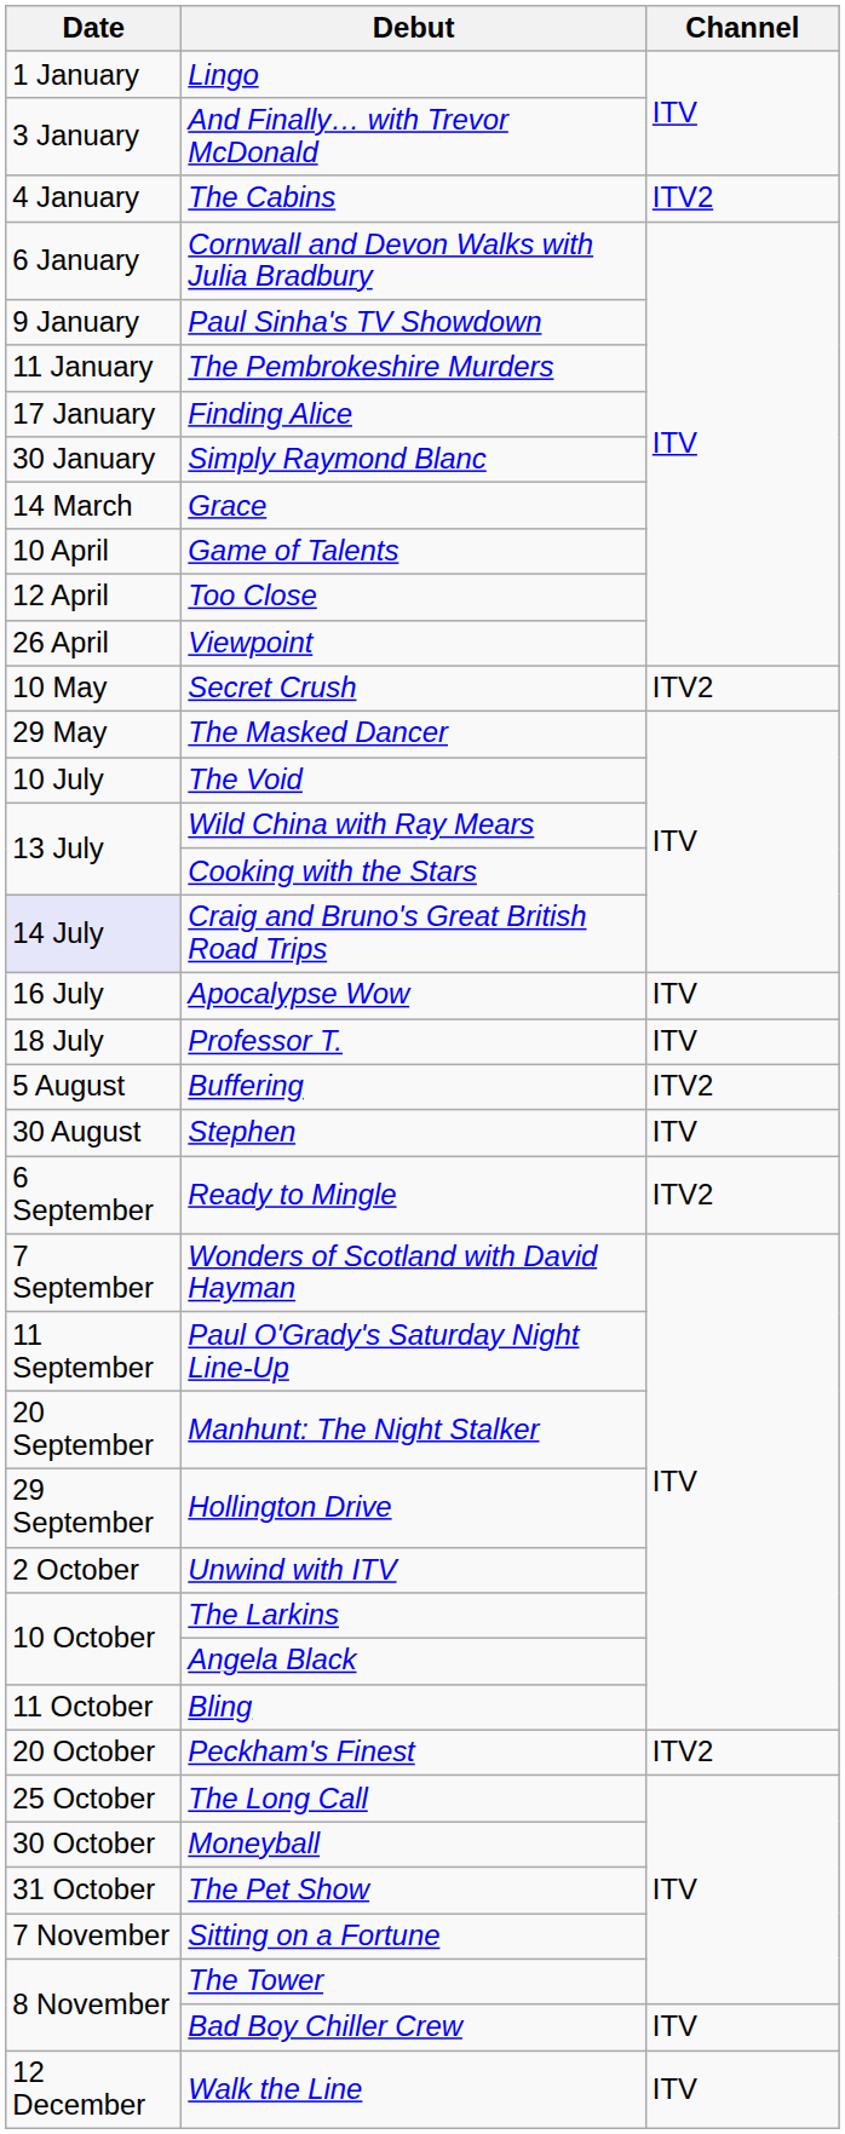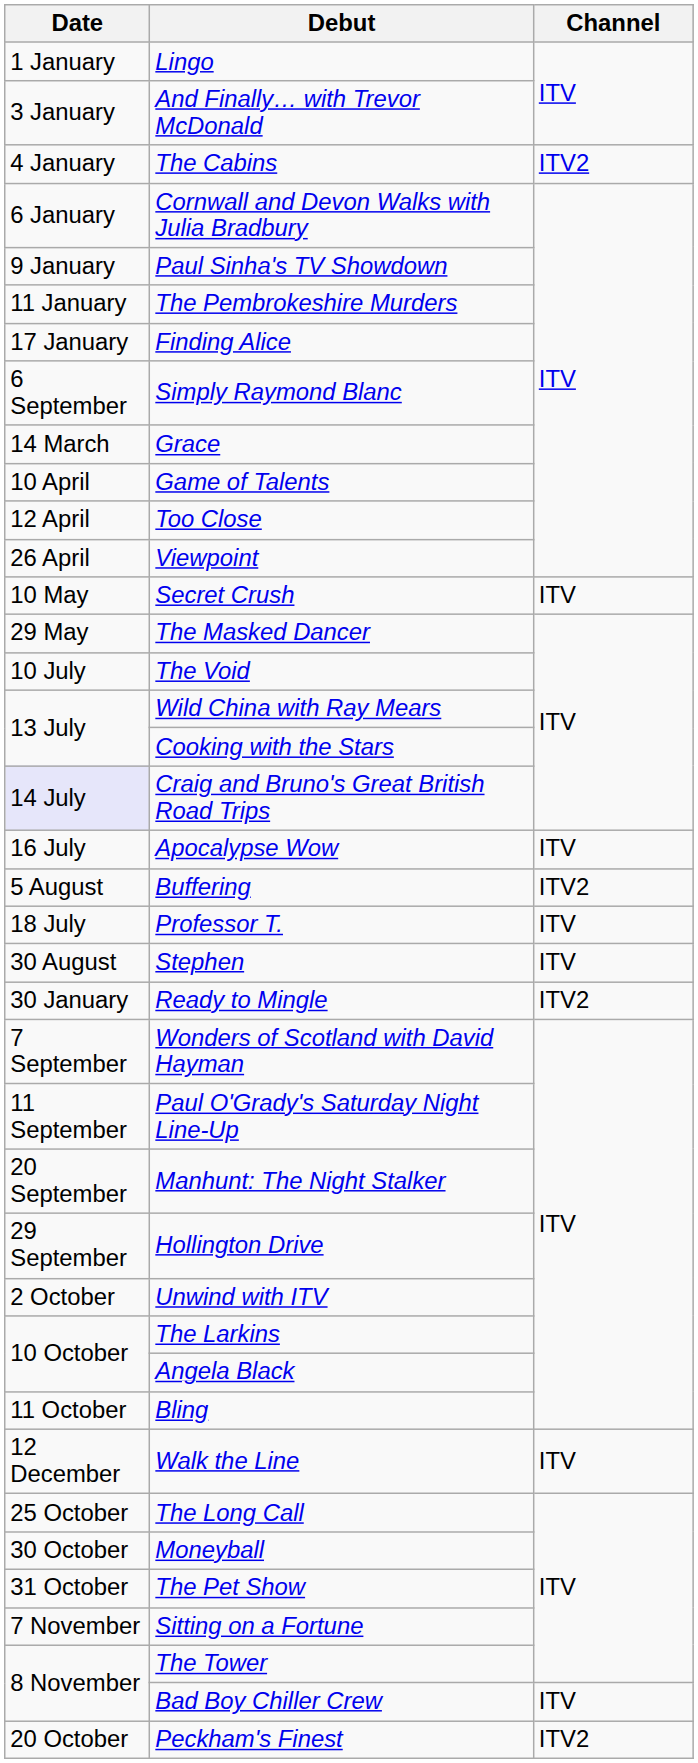Simply Raymond Blanc | Date: 30 January -> 6 September
Secret Crush | Channel: ITV2 -> ITV
rows swapped: Professor T. <-> Buffering
Ready to Mingle | Date: 6 September -> 30 January
rows swapped: Peckham's Finest <-> Walk the Line
